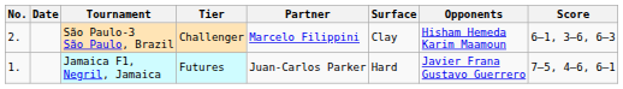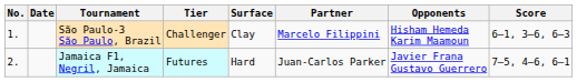columns swapped: Surface <-> Partner
São Paulo-3 São Paulo, Brazil | No.: 2. -> 1.
Jamaica F1, Negril, Jamaica | No.: 1. -> 2.
